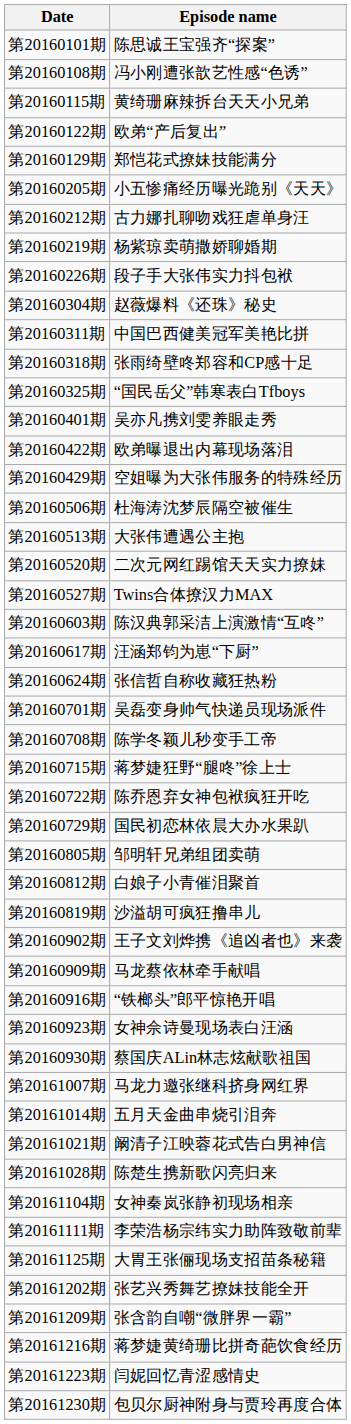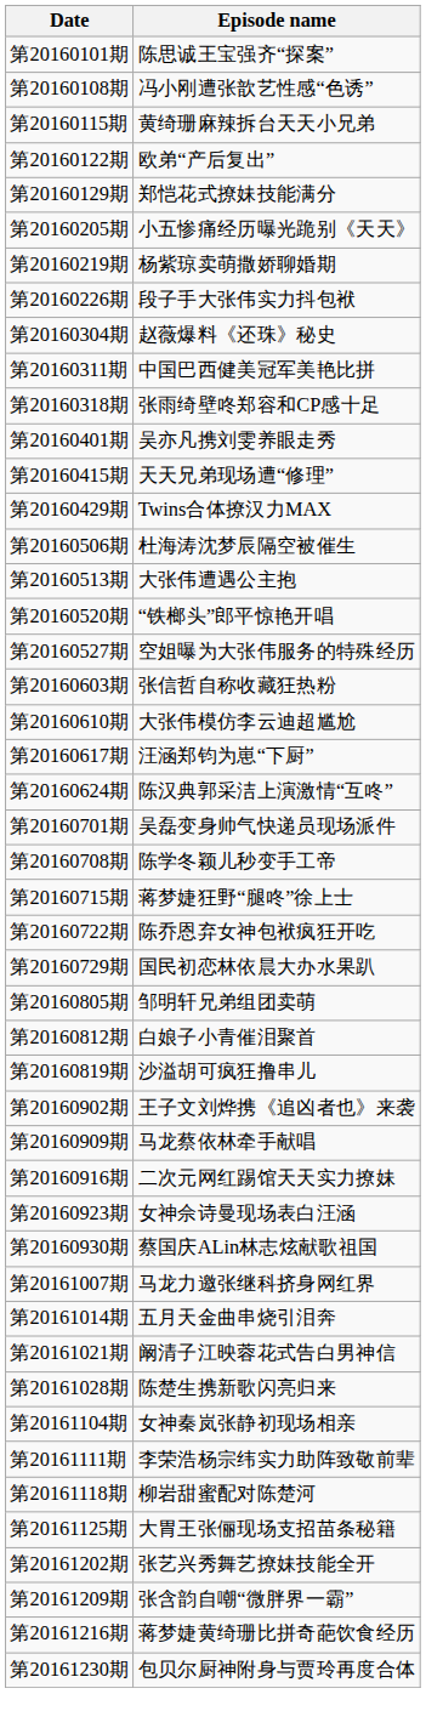- row: 第20160212期 | 古力娜扎聊吻戏狂虐单身汪
- row: 第20160325期 | “国民岳父”韩寒表白Tfboys
+ row: 第20160415期 | 天天兄弟现场遭“修理”
- row: 第20160422期 | 欧弟曝退出内幕现场落泪
第20160429期 | Episode name: 空姐曝为大张伟服务的特殊经历 -> Twins合体撩汉力MAX
第20160520期 | Episode name: 二次元网红踢馆天天实力撩妹 -> “铁榔头”郎平惊艳开唱
第20160527期 | Episode name: Twins合体撩汉力MAX -> 空姐曝为大张伟服务的特殊经历
第20160603期 | Episode name: 陈汉典郭采洁上演激情“互咚” -> 张信哲自称收藏狂热粉
+ row: 第20160610期 | 大张伟模仿李云迪超尴尬
第20160624期 | Episode name: 张信哲自称收藏狂热粉 -> 陈汉典郭采洁上演激情“互咚”
第20160916期 | Episode name: “铁榔头”郎平惊艳开唱 -> 二次元网红踢馆天天实力撩妹
+ row: 第20161118期 | 柳岩甜蜜配对陈楚河
- row: 第20161223期 | 闫妮回忆青涩感情史
